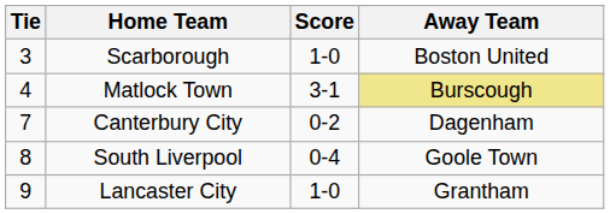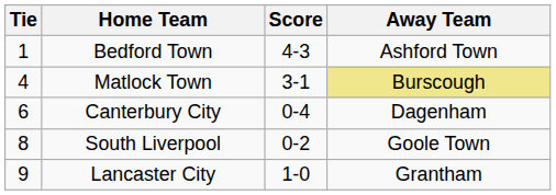+ row: 1 | Bedford Town | 4-3 | Ashford Town
- row: 3 | Scarborough | 1-0 | Boston United
Canterbury City | Tie: 7 -> 6
Canterbury City | Score: 0-2 -> 0-4
South Liverpool | Score: 0-4 -> 0-2
